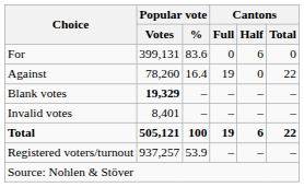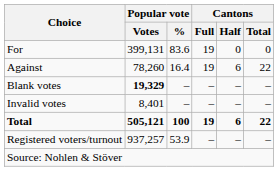For | Cantons / Full: 0 -> 19
For | Cantons / Half: 6 -> 0
Against | Cantons / Half: 0 -> 6
